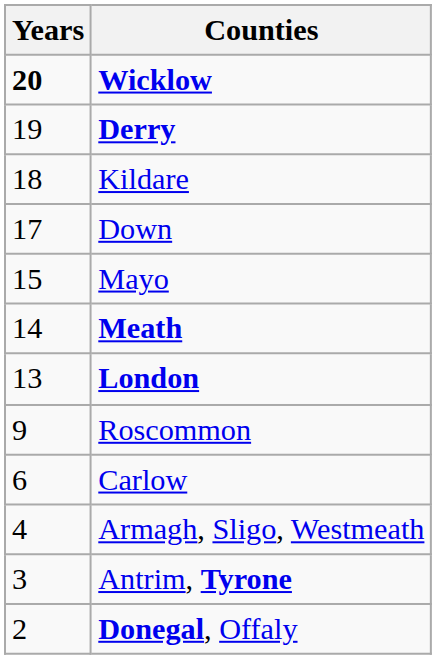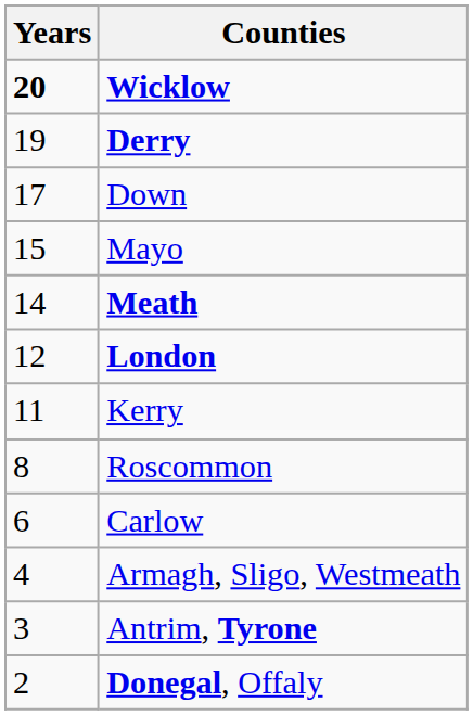- row: 18 | Kildare
London | Years: 13 -> 12
+ row: 11 | Kerry
Roscommon | Years: 9 -> 8
